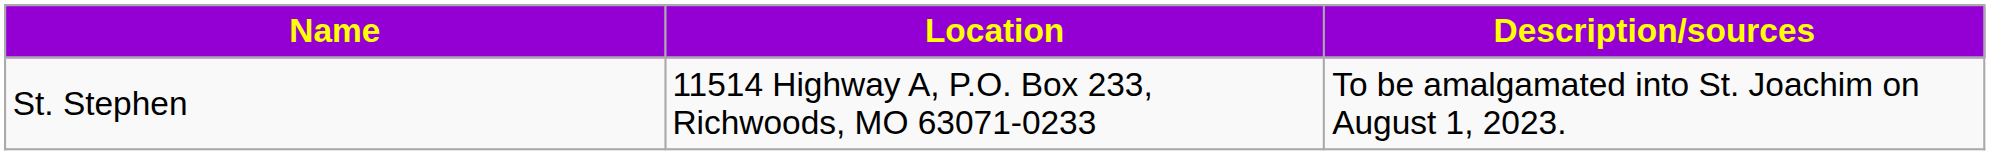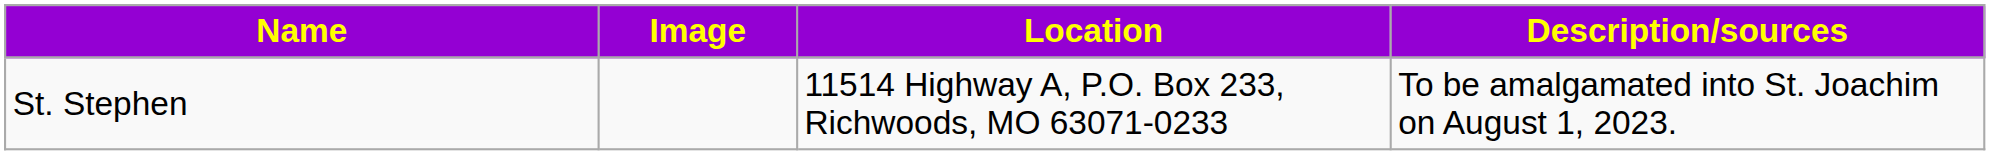+ column: Image
